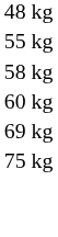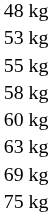+ row: 53 kg
+ row: 63 kg
